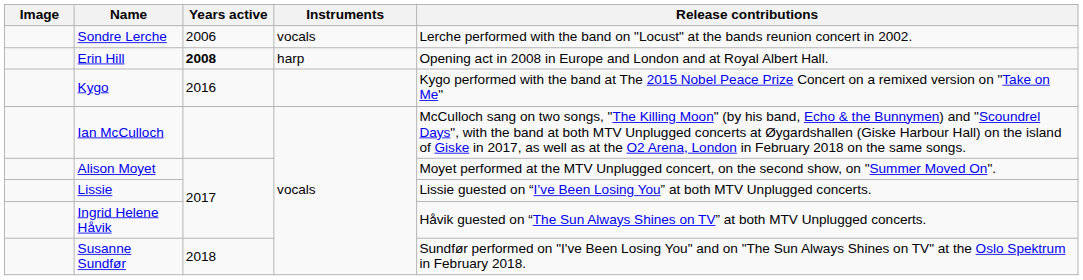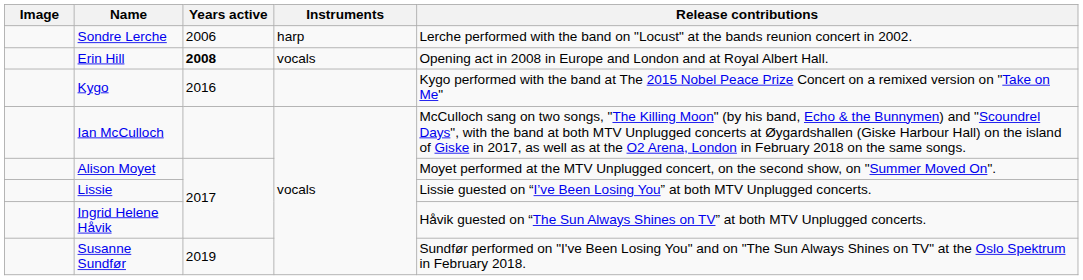Sondre Lerche | Instruments: vocals -> harp
Erin Hill | Instruments: harp -> vocals
Susanne Sundfør | Years active: 2018 -> 2019
